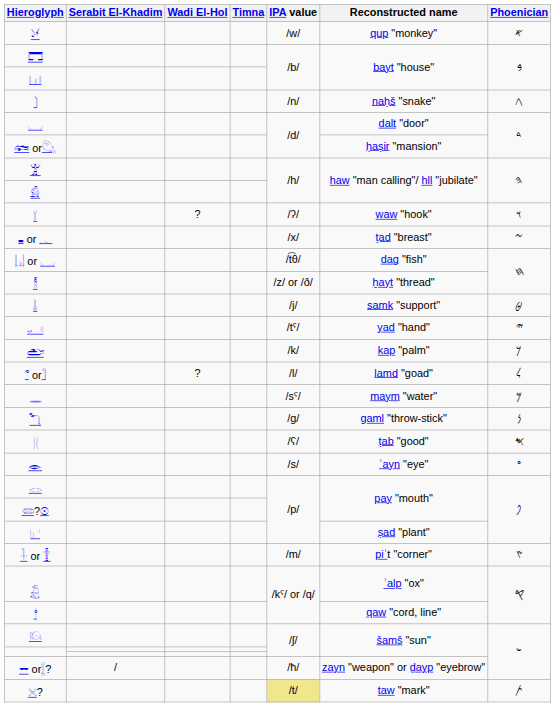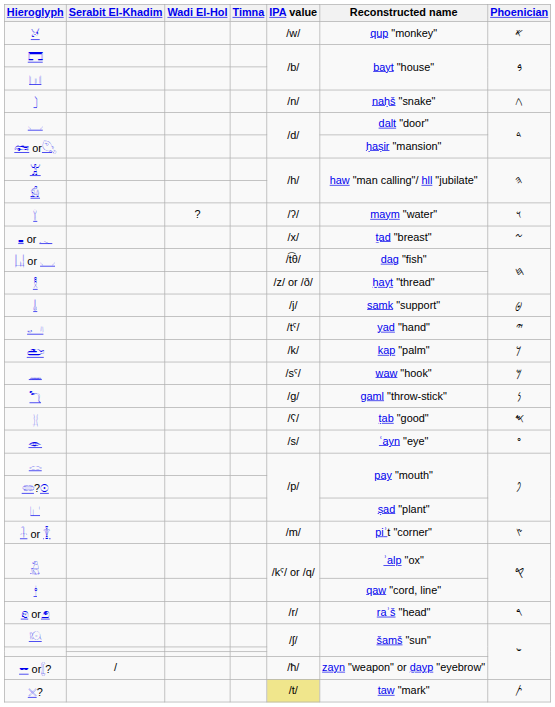𓌉 | Reconstructed name: waw "hook" -> maym "water"
- row: 𓍢 or𓋿 | ? | /l/ | lamd "goad" | 𐤋
𓈖 | Reconstructed name: maym "water" -> waw "hook"
+ row: 𓁶 or𓂉 | /r/ | raʾš "head" | 𐤓
